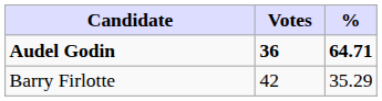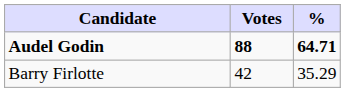Audel Godin | Votes: 36 -> 88
